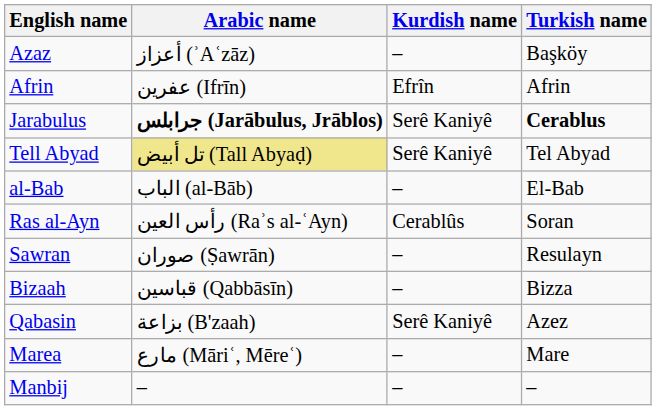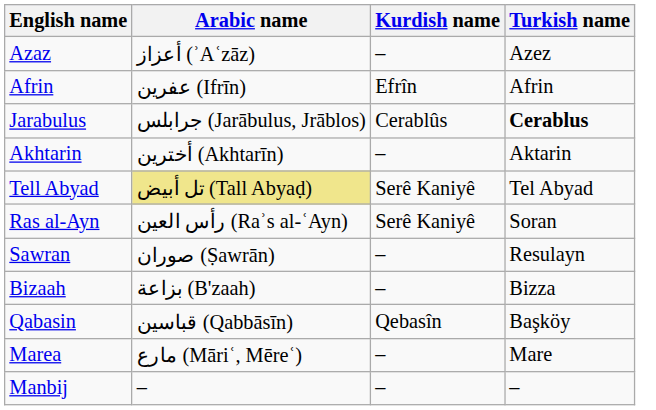Azaz | Turkish name: Başköy -> Azez
Jarabulus | Arabic name: bold -> normal
Jarabulus | Kurdish name: Serê Kaniyê -> Cerablûs
+ row: Akhtarin | أخترين (Akhtarīn) | – | Aktarin
- row: al-Bab | الباب (al-Bāb) | – | El-Bab
Ras al-Ayn | Kurdish name: Cerablûs -> Serê Kaniyê
Bizaah | Arabic name: قباسين (Qabbāsīn) -> بزاعة (B'zaah)
Qabasin | Arabic name: بزاعة (B'zaah) -> قباسين (Qabbāsīn)
Qabasin | Kurdish name: Serê Kaniyê -> Qebasîn
Qabasin | Turkish name: Azez -> Başköy
